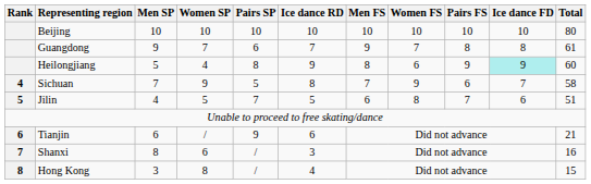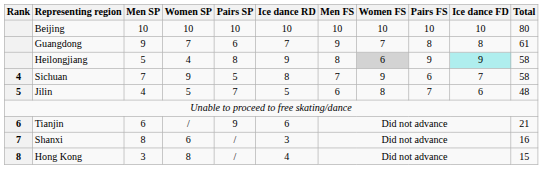Heilongjiang | Women FS: no background -> lightgrey background
Heilongjiang | Total: 60 -> 58
Jilin | Total: 51 -> 48
